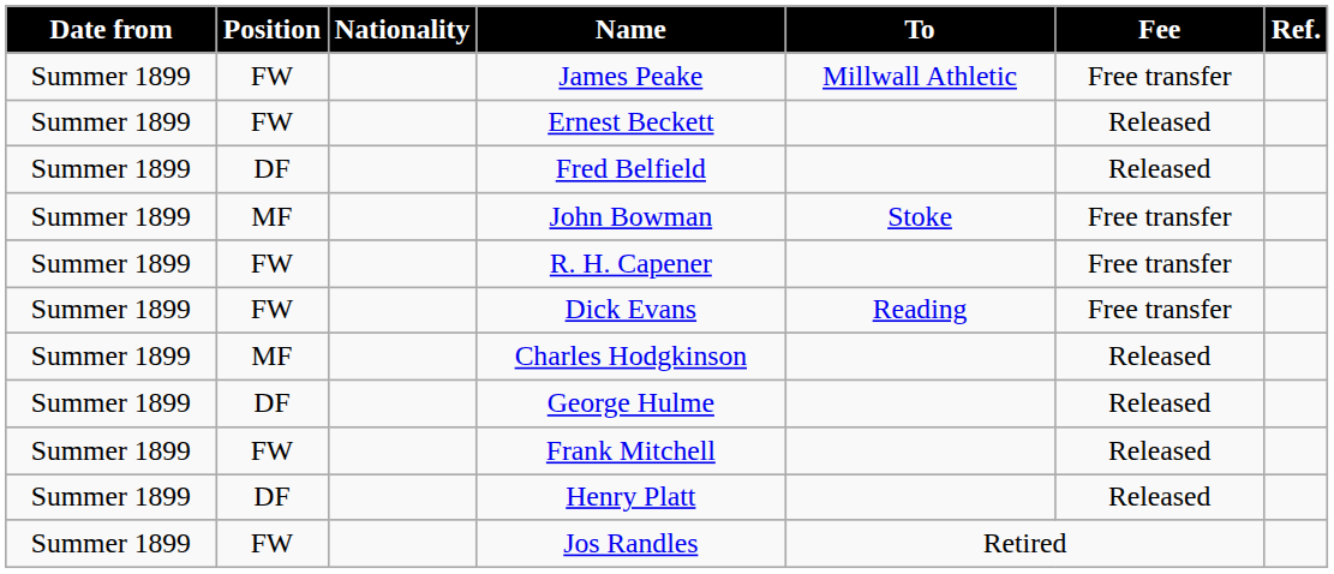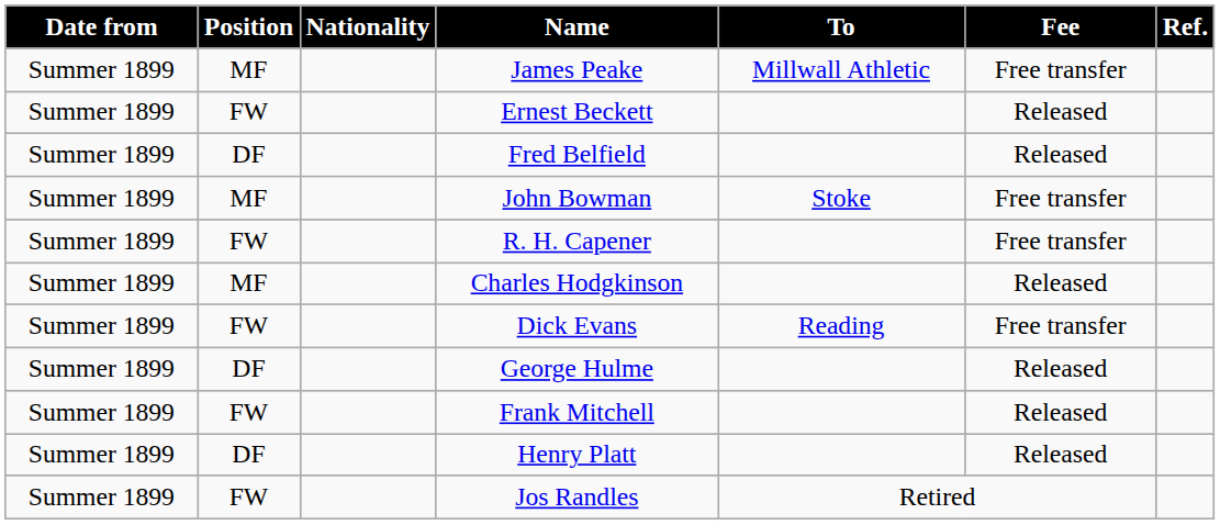James Peake | Position: FW -> MF
rows swapped: Dick Evans <-> Charles Hodgkinson
